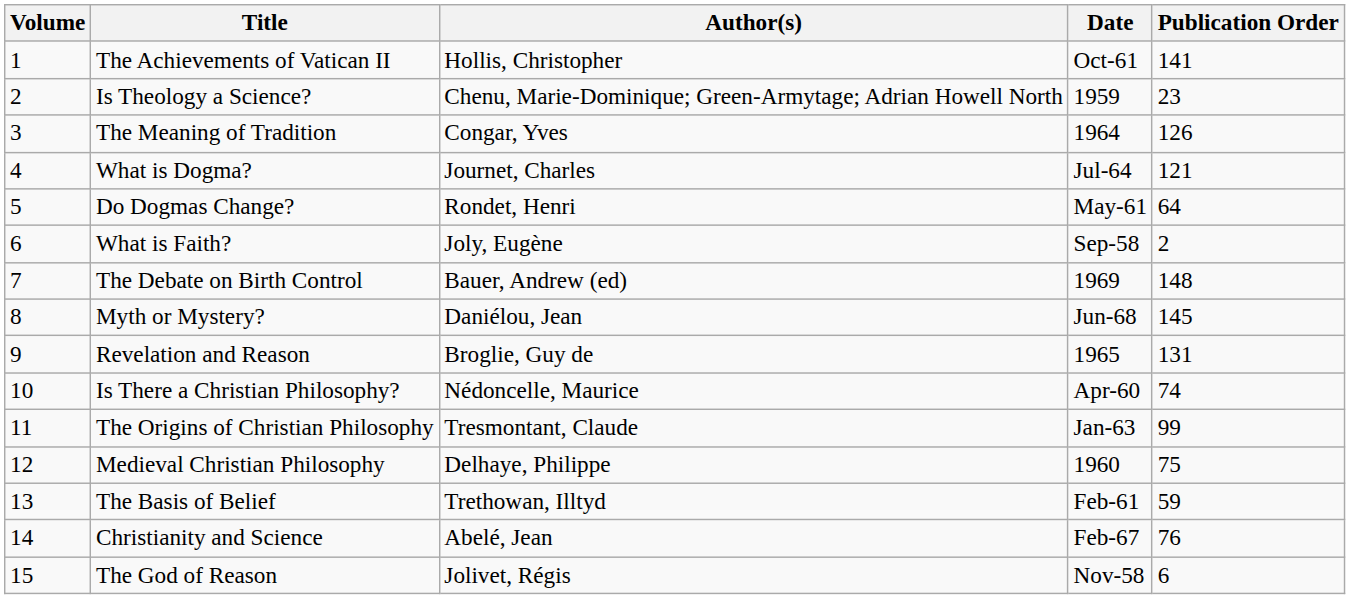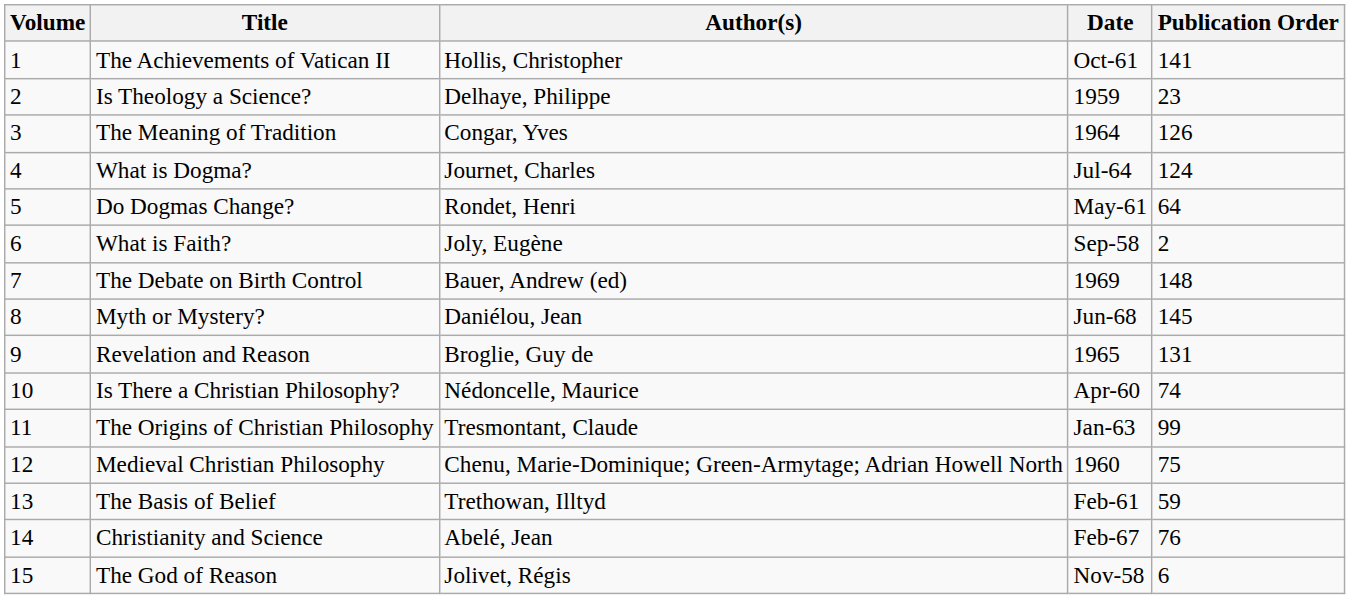Is Theology a Science? | Author(s): Chenu, Marie-Dominique; Green-Armytage; Adrian Howell North -> Delhaye, Philippe
What is Dogma? | Publication Order: 121 -> 124
Medieval Christian Philosophy | Author(s): Delhaye, Philippe -> Chenu, Marie-Dominique; Green-Armytage; Adrian Howell North
